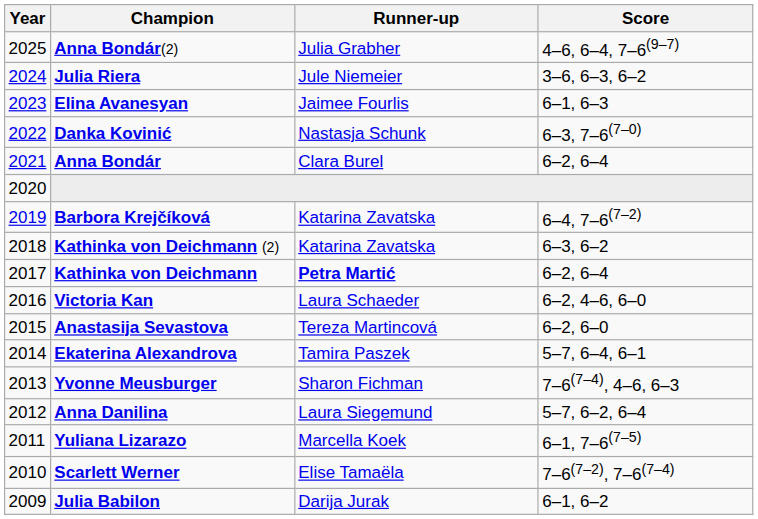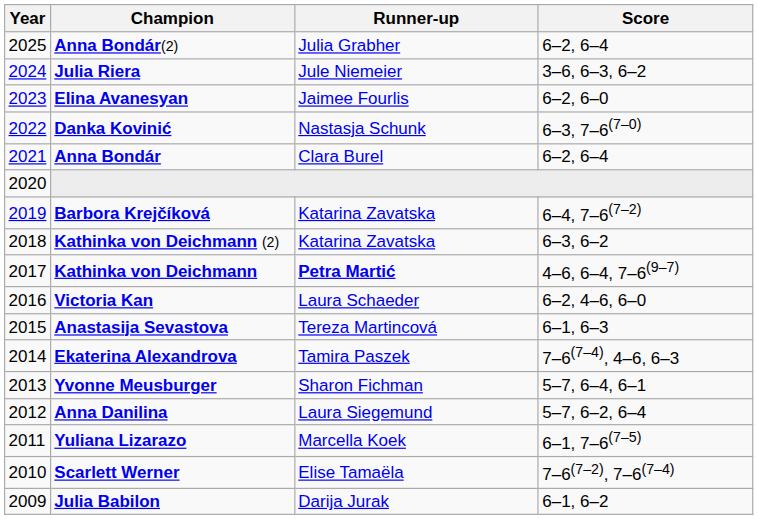Anna Bondár(2) | Score: 4–6, 6–4, 7–6(9–7) -> 6–2, 6–4
Elina Avanesyan | Score: 6–1, 6–3 -> 6–2, 6–0
Kathinka von Deichmann | Score: 6–2, 6–4 -> 4–6, 6–4, 7–6(9–7)
Anastasija Sevastova | Score: 6–2, 6–0 -> 6–1, 6–3
Ekaterina Alexandrova | Score: 5–7, 6–4, 6–1 -> 7–6(7–4), 4–6, 6–3
Yvonne Meusburger | Score: 7–6(7–4), 4–6, 6–3 -> 5–7, 6–4, 6–1
